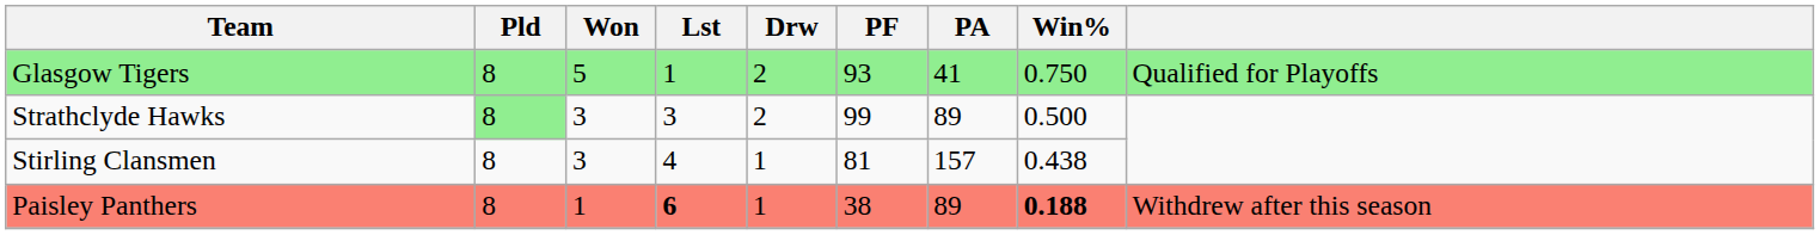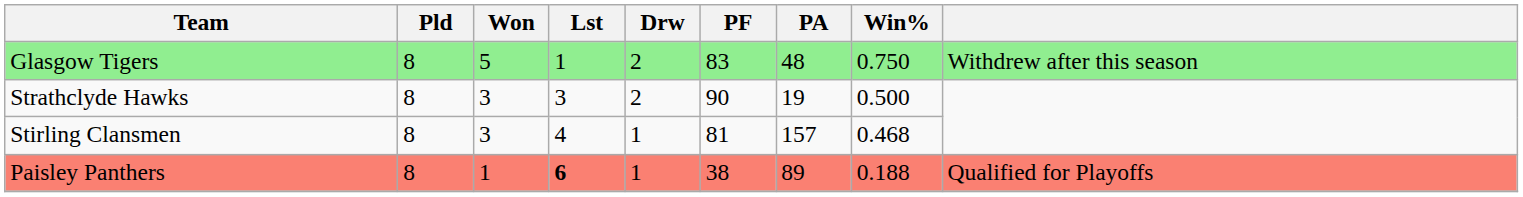Glasgow Tigers | PF: 93 -> 83
Glasgow Tigers | PA: 41 -> 48
Glasgow Tigers | column 9: Qualified for Playoffs -> Withdrew after this season
Strathclyde Hawks | Pld: lightgreen background -> no background
Strathclyde Hawks | PF: 99 -> 90
Strathclyde Hawks | PA: 89 -> 19
Stirling Clansmen | Win%: 0.438 -> 0.468
Paisley Panthers | Win%: bold -> normal
Paisley Panthers | column 9: Withdrew after this season -> Qualified for Playoffs
